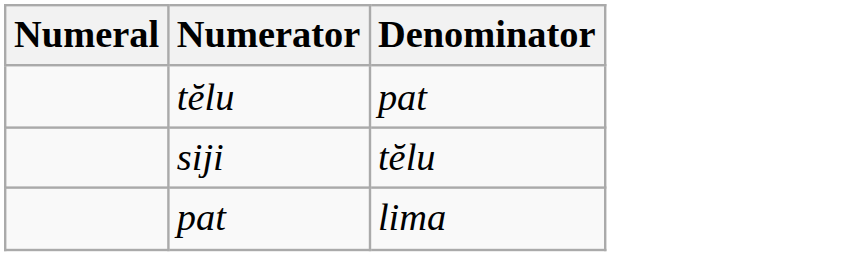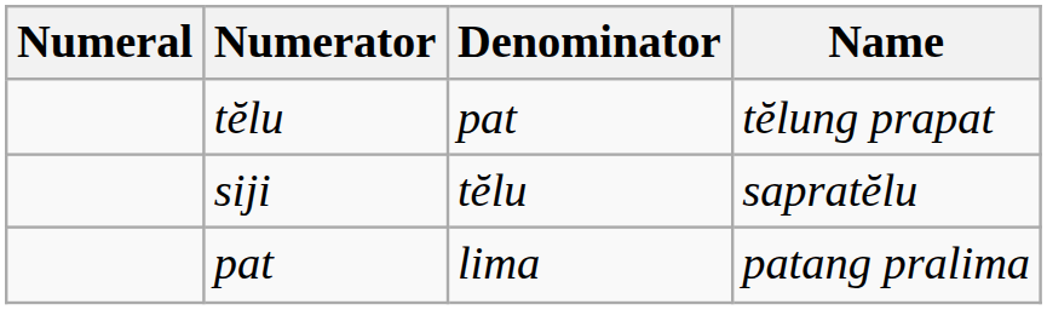+ column: Name | tĕlung prapat | sapratĕlu | patang pralima
